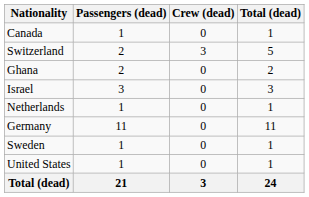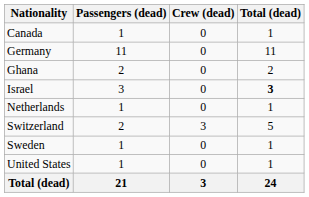rows swapped: Germany <-> Switzerland
Israel | Total (dead): normal -> bold
